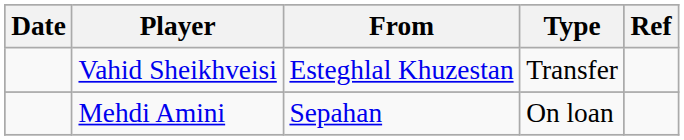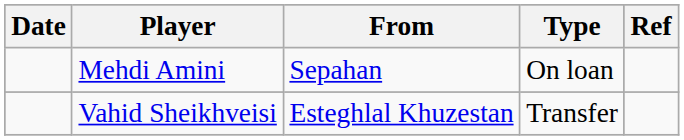rows swapped: Vahid Sheikhveisi <-> Mehdi Amini
